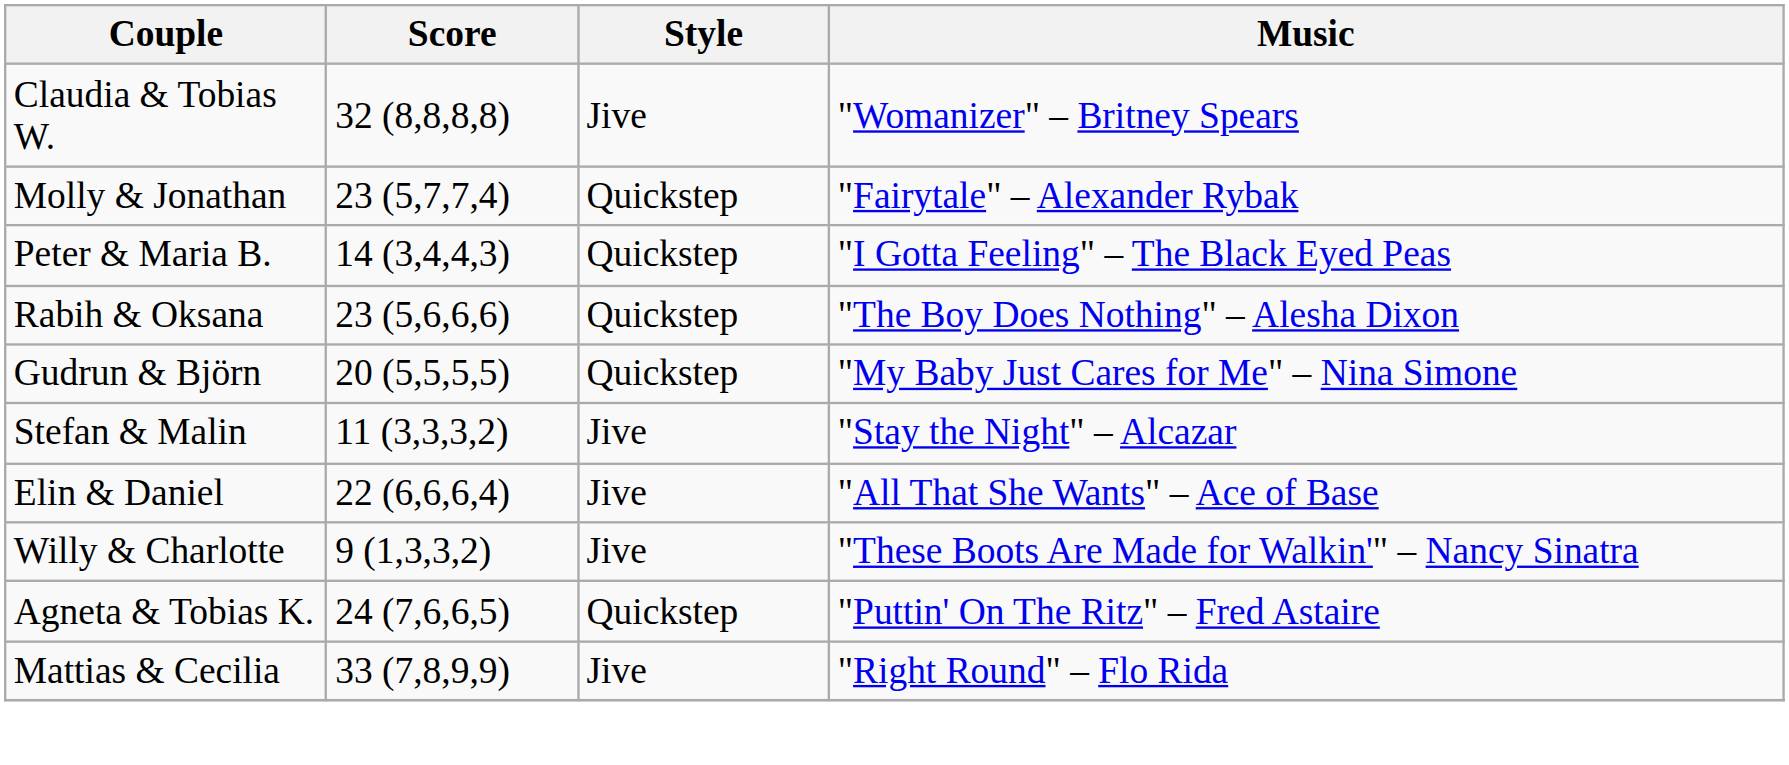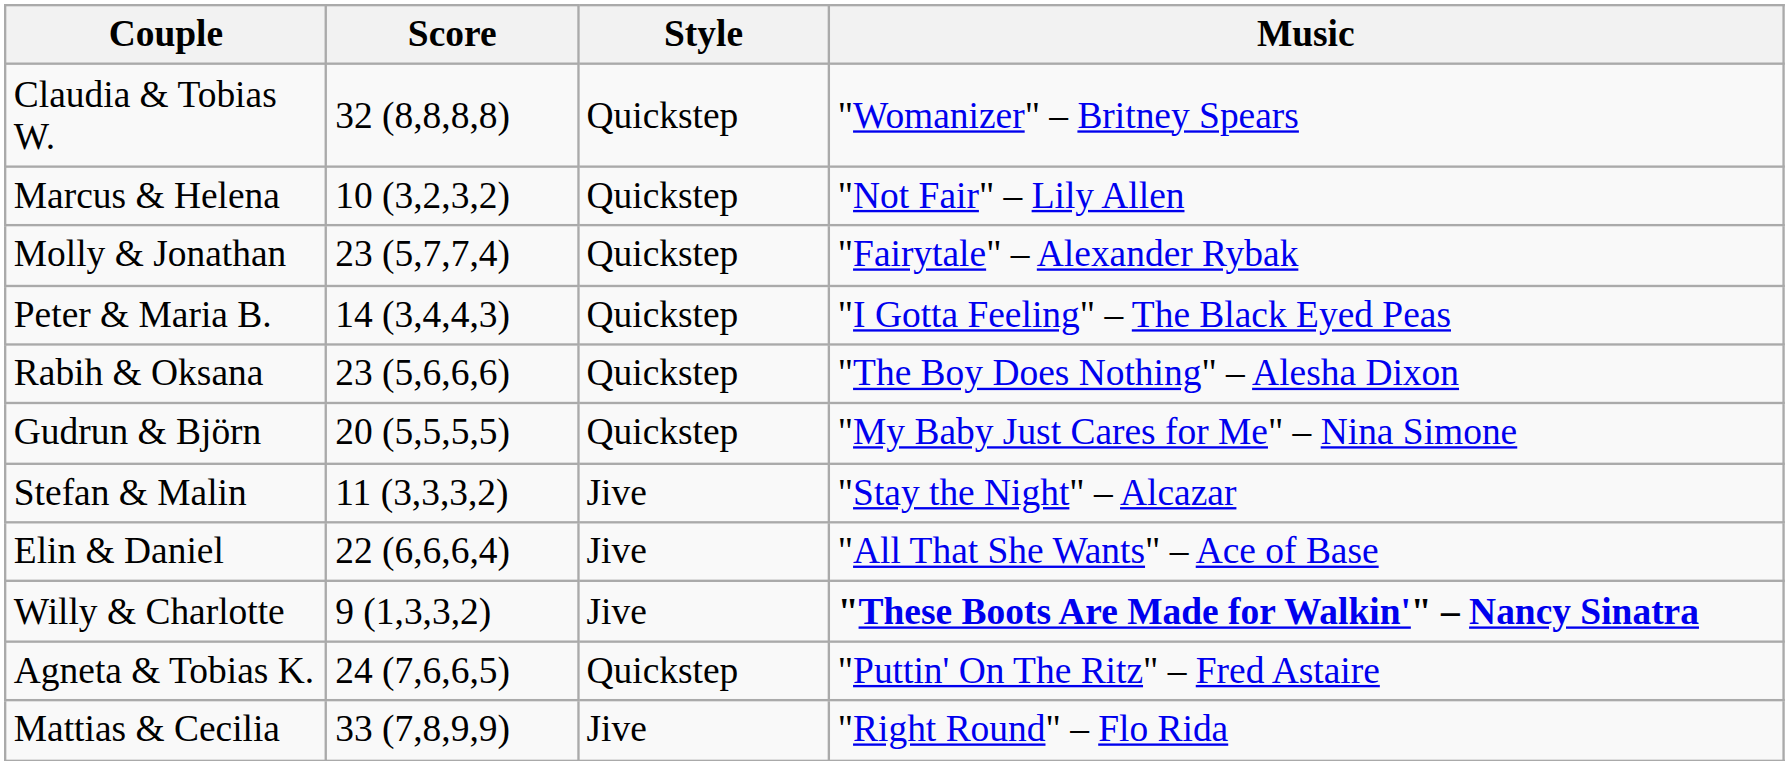Claudia & Tobias W. | Style: Jive -> Quickstep
+ row: Marcus & Helena | 10 (3,2,3,2) | Quickstep | "Not Fair" – Lily Allen
Willy & Charlotte | Music: normal -> bold
